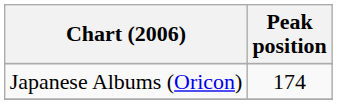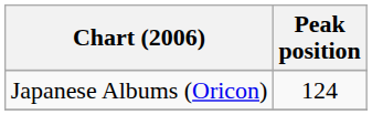Japanese Albums (Oricon) | Peak position: 174 -> 124
